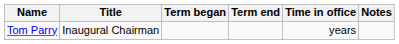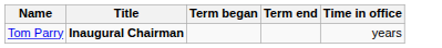- column: Notes
Tom Parry | Title: normal -> bold
